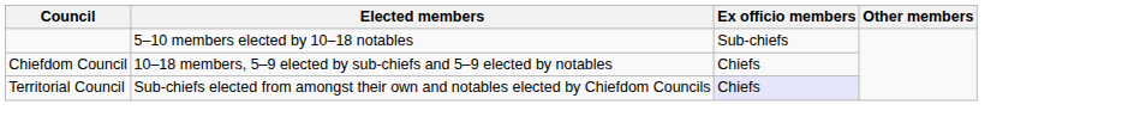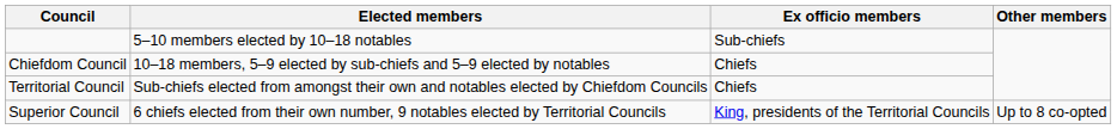Territorial Council | Ex officio members: lavender background -> no background
+ row: Superior Council | 6 chiefs elected from their own number, 9 notables elected by Territorial Councils | King, presidents of the Territorial Councils | Up to 8 co-opted
